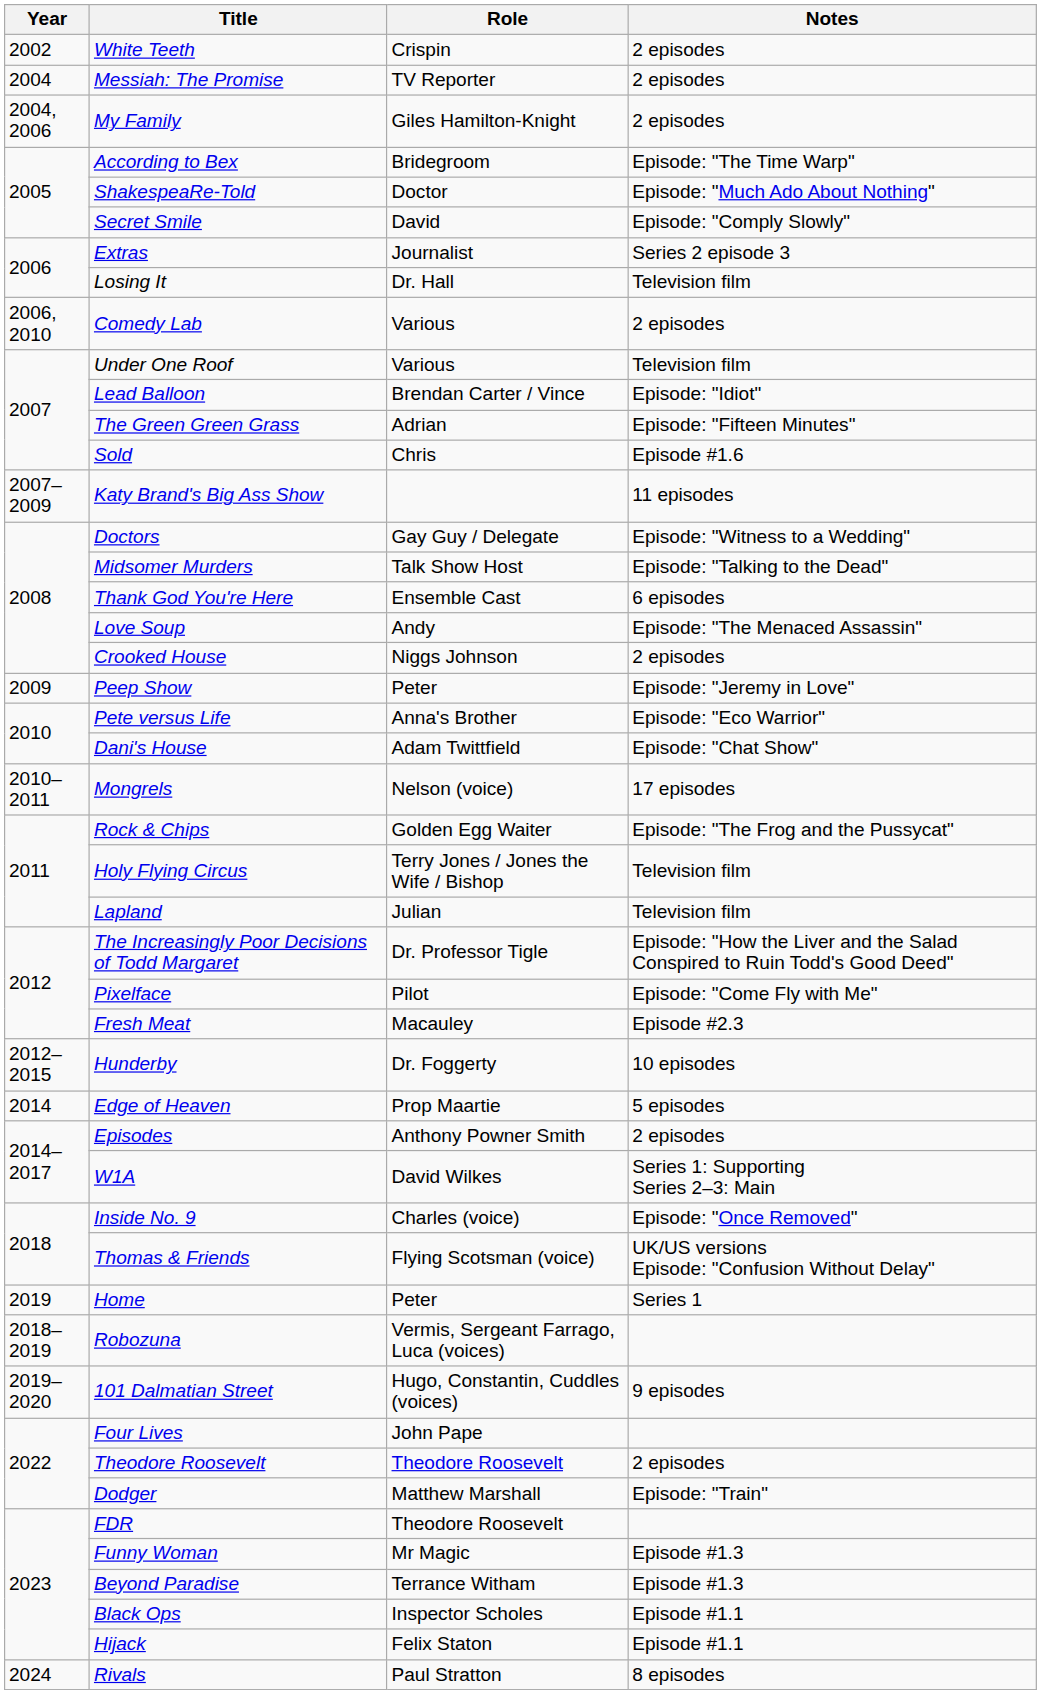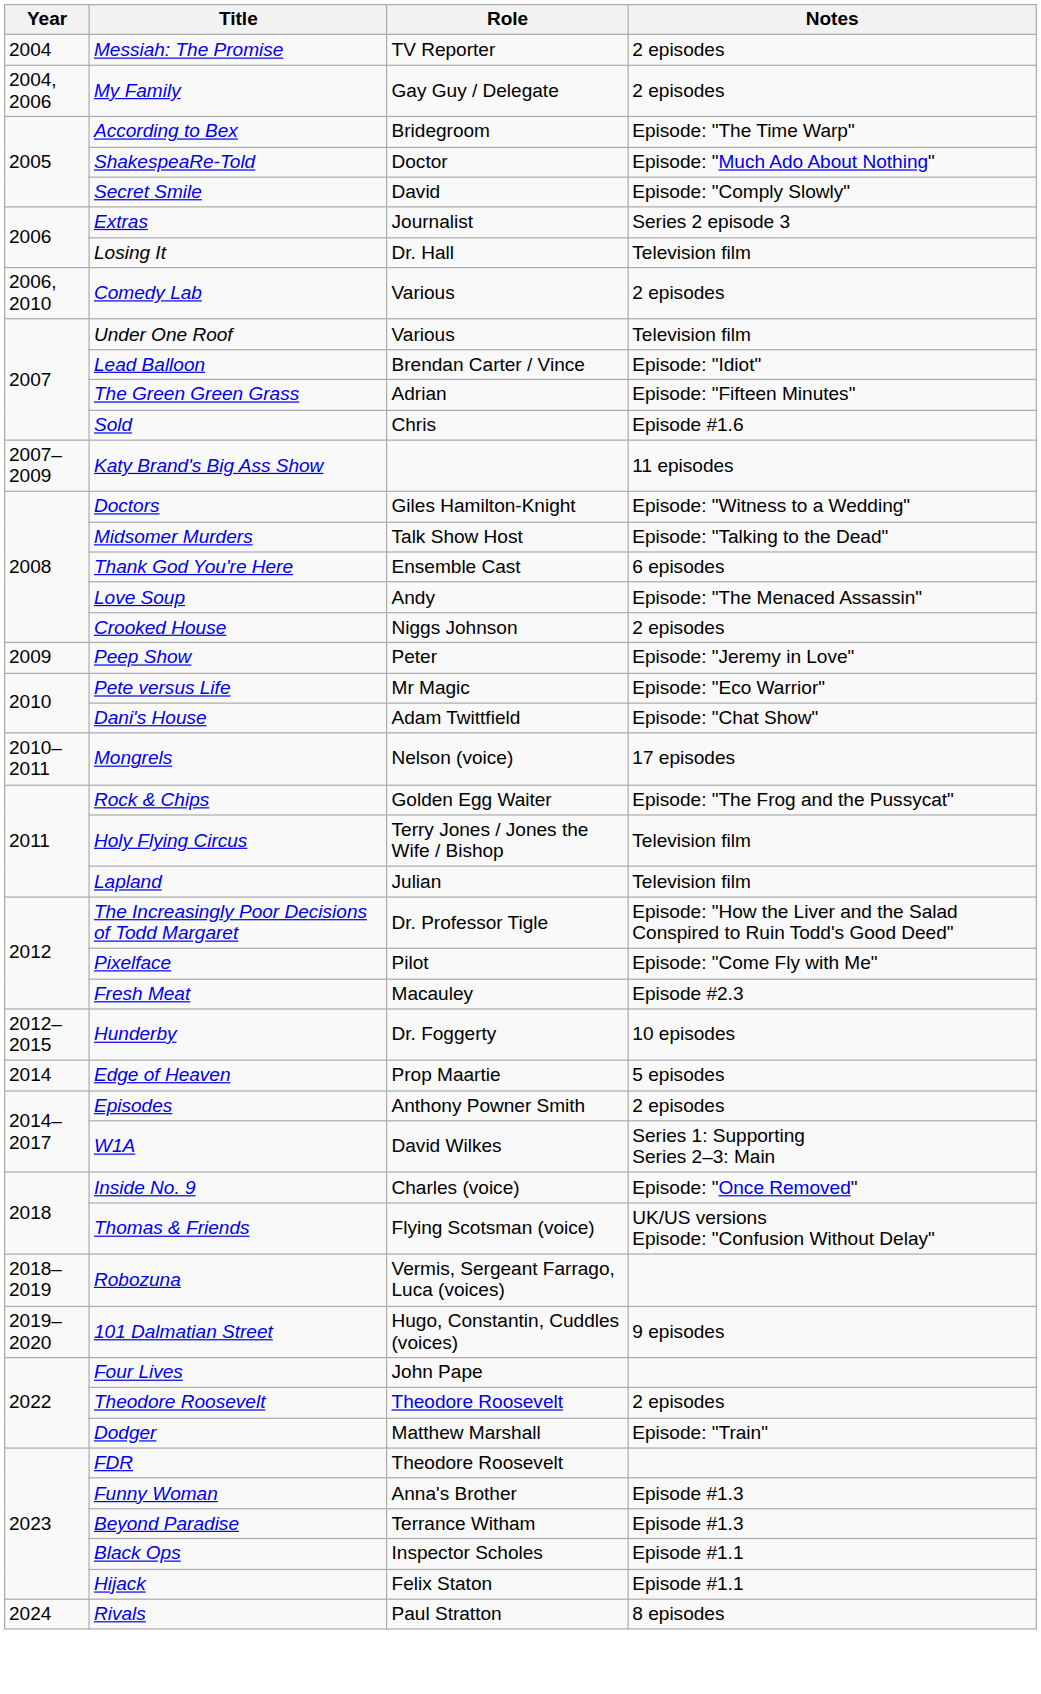- row: 2002 | White Teeth | Crispin | 2 episodes
My Family | Role: Giles Hamilton-Knight -> Gay Guy / Delegate
Doctors | Role: Gay Guy / Delegate -> Giles Hamilton-Knight
Pete versus Life | Role: Anna's Brother -> Mr Magic
- row: 2019 | Home | Peter | Series 1
Funny Woman | Role: Mr Magic -> Anna's Brother
